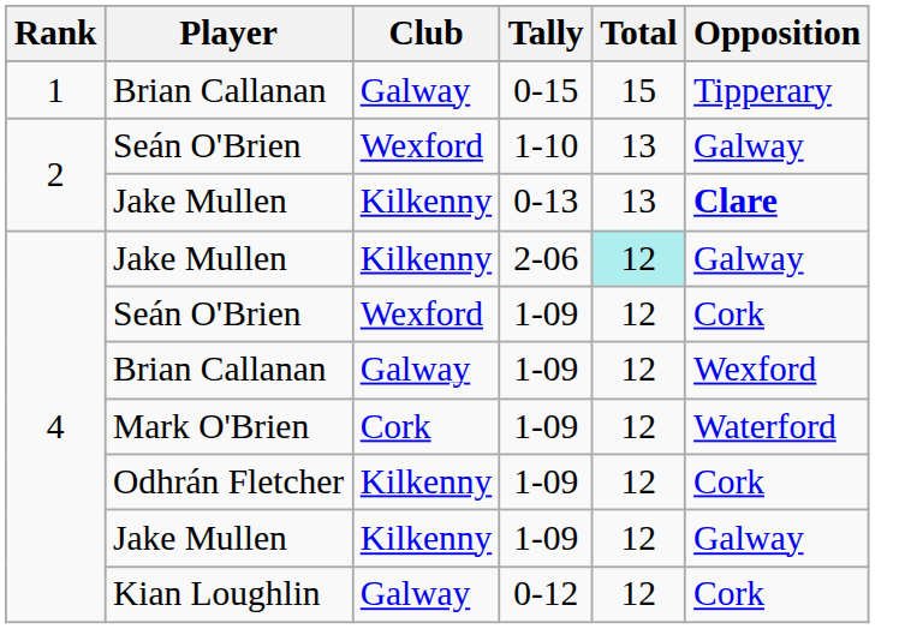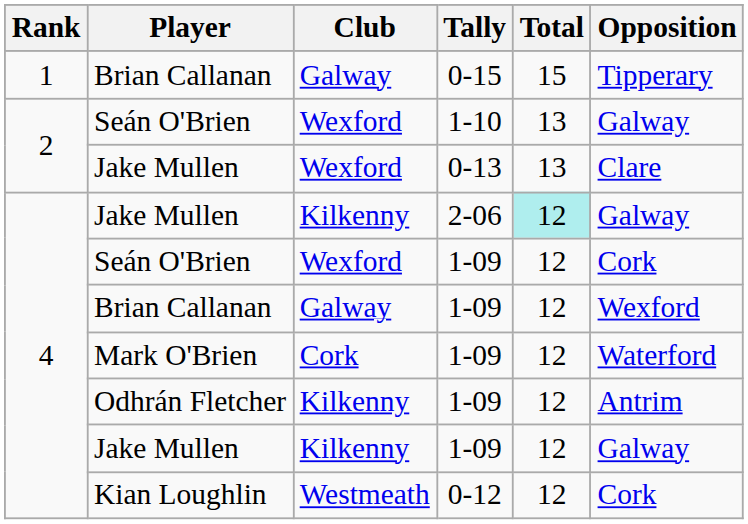Jake Mullen / 0-13 | Club: Kilkenny -> Wexford
Jake Mullen / 0-13 | Opposition: bold -> normal
Odhrán Fletcher | Opposition: Cork -> Antrim
Kian Loughlin | Club: Galway -> Westmeath
